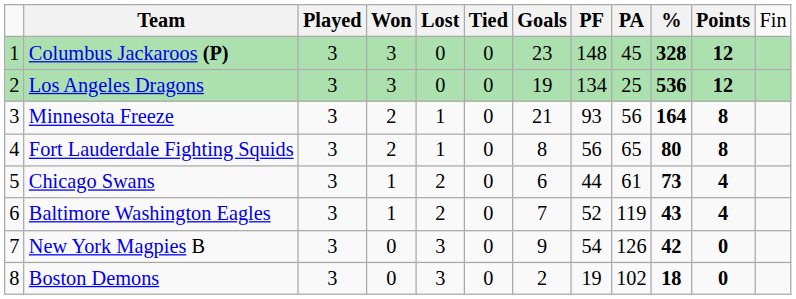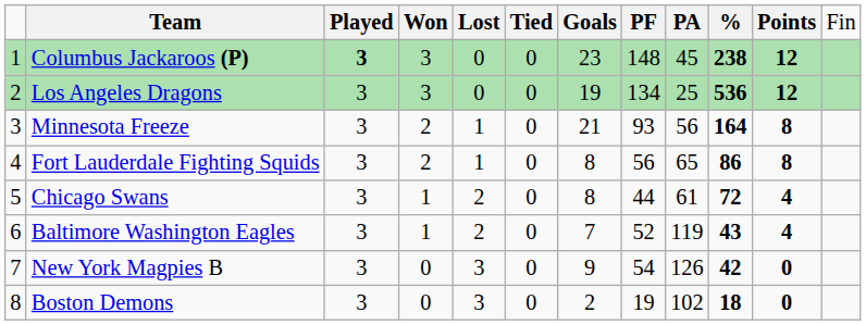Columbus Jackaroos (P) | column 3: normal -> bold
Columbus Jackaroos (P) | column 10: 328 -> 238
Fort Lauderdale Fighting Squids | column 10: 80 -> 86
Chicago Swans | column 7: 6 -> 8
Chicago Swans | column 10: 73 -> 72
